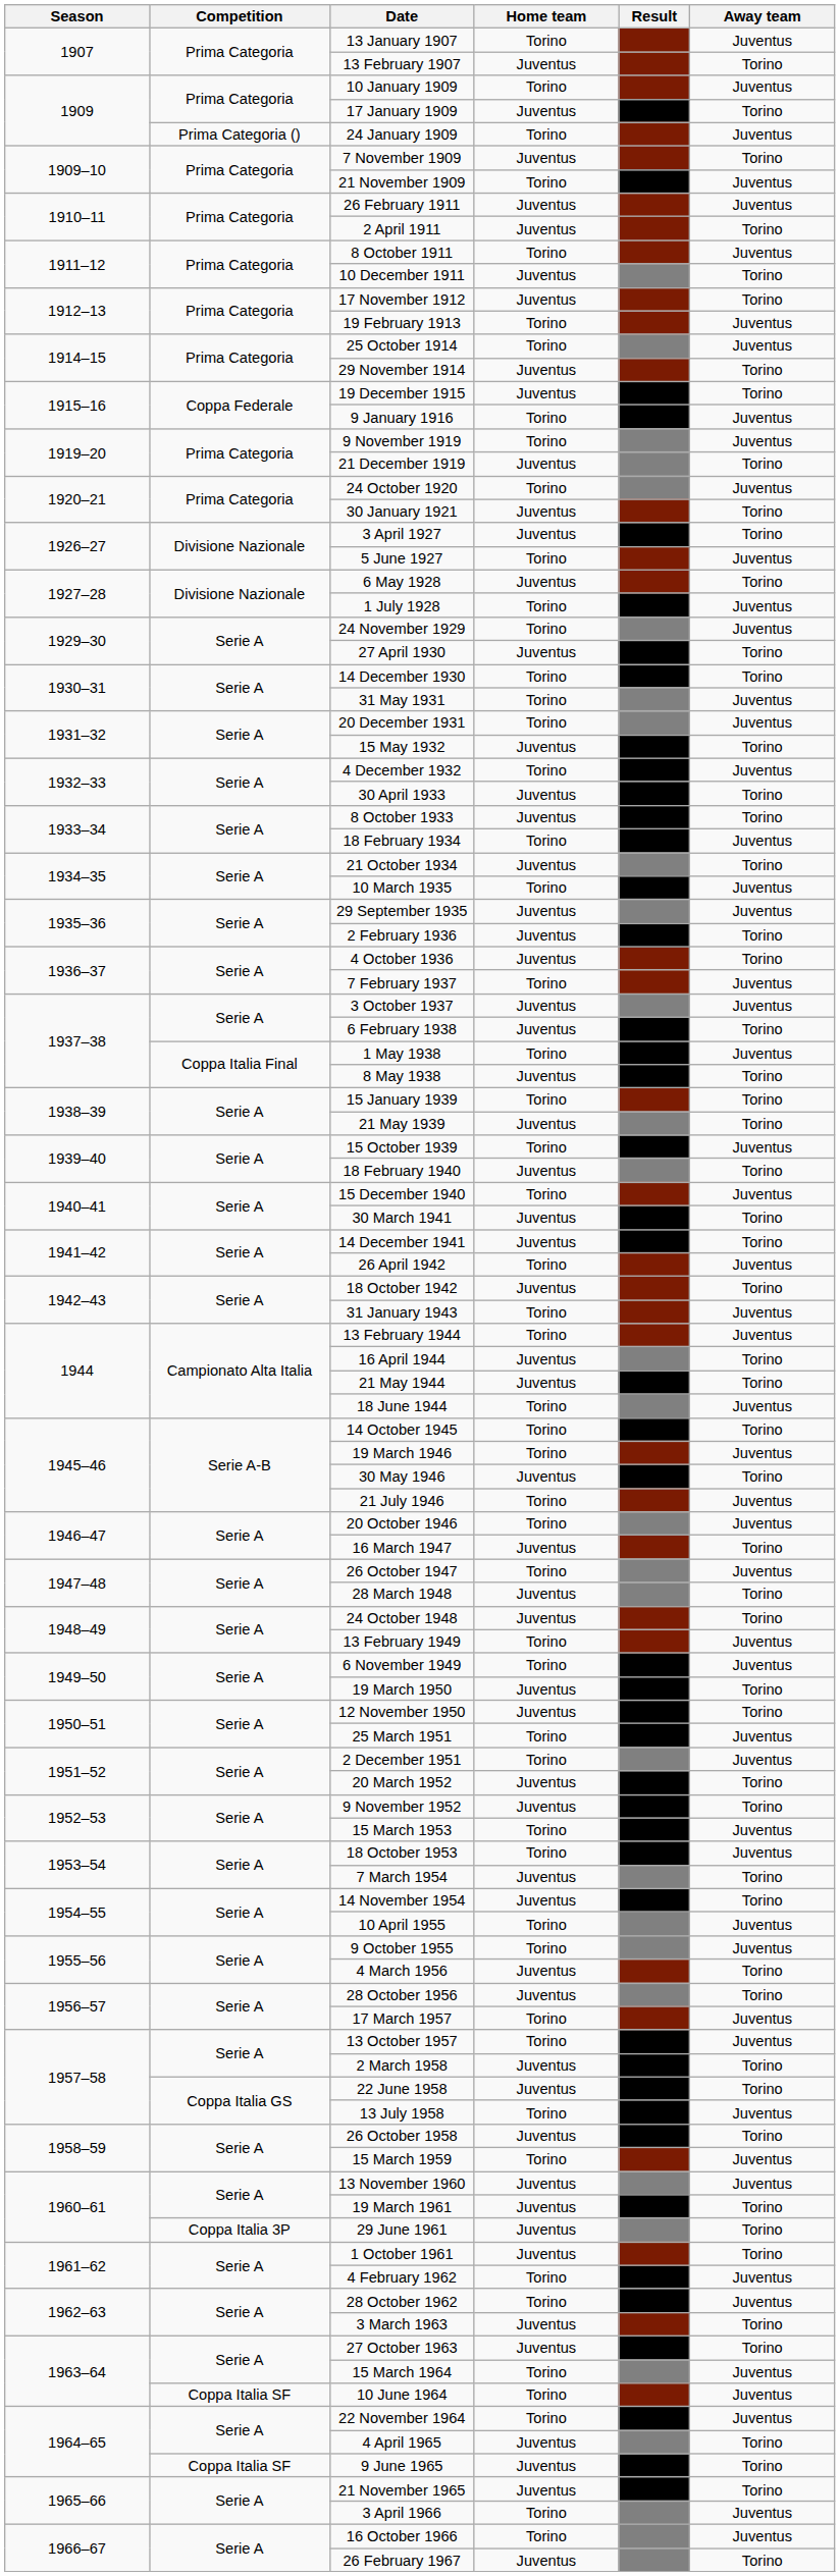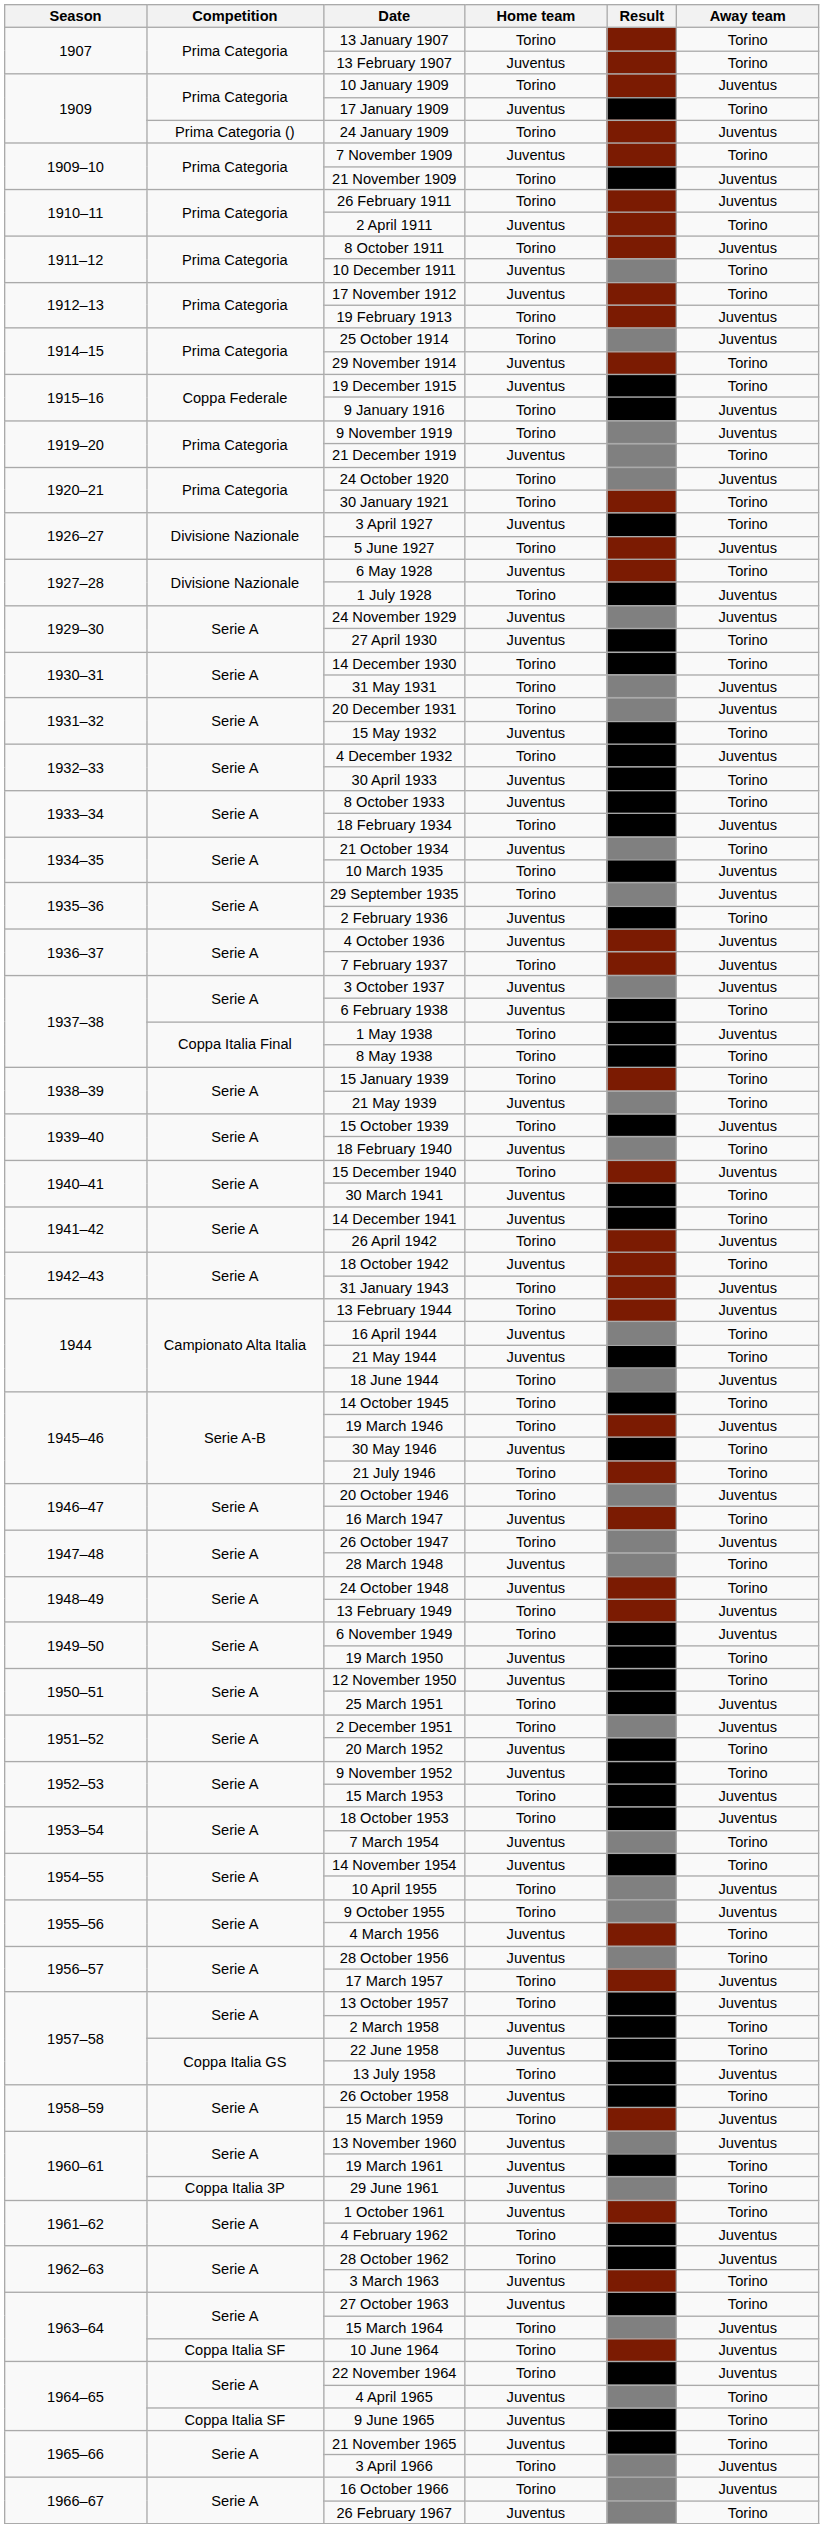13 January 1907 | Away team: Juventus -> Torino
26 February 1911 | Home team: Juventus -> Torino
30 January 1921 | Home team: Juventus -> Torino
24 November 1929 | Home team: Torino -> Juventus
29 September 1935 | Home team: Juventus -> Torino
4 October 1936 | Away team: Torino -> Juventus
8 May 1938 | Home team: Juventus -> Torino
21 July 1946 | Away team: Juventus -> Torino
